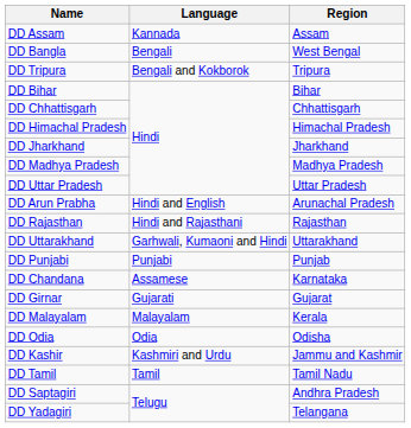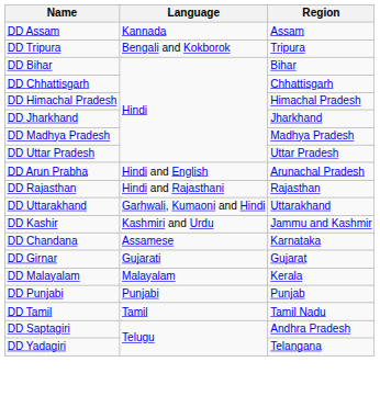- row: DD Bangla | Bengali | West Bengal
rows swapped: DD Kashir <-> DD Punjabi
- row: DD Odia | Odia | Odisha
